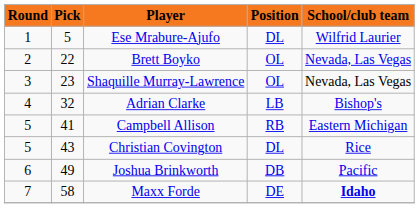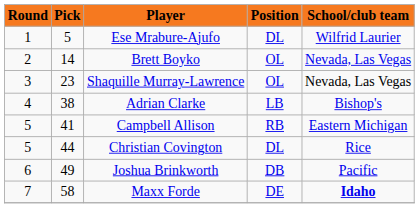Brett Boyko | Pick: 22 -> 14
Adrian Clarke | Pick: 32 -> 38
Christian Covington | Pick: 43 -> 44
